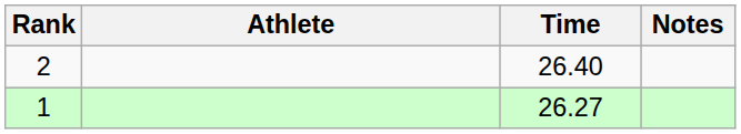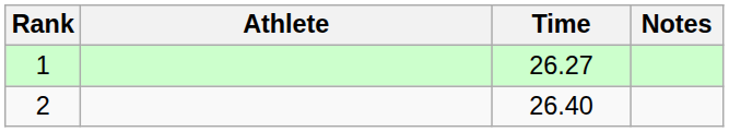rows swapped: 1 <-> 2
